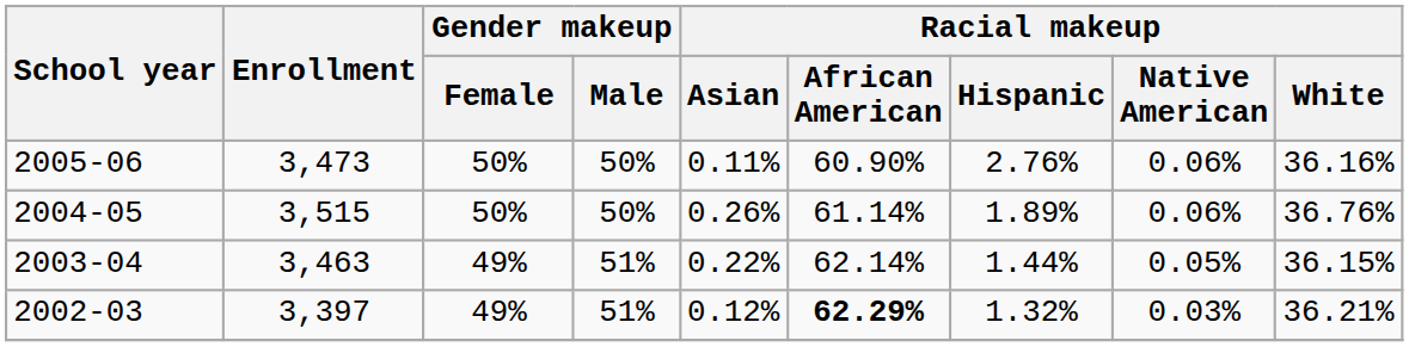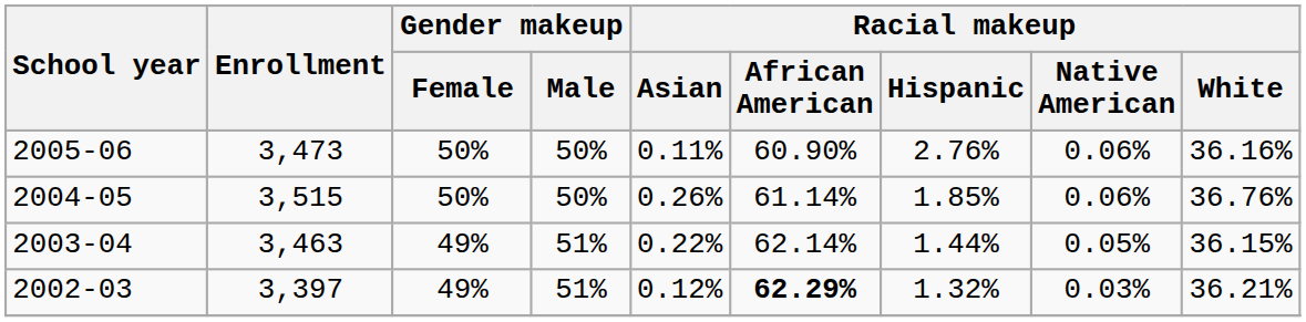2004-05 | Racial makeup / Hispanic: 1.89% -> 1.85%
